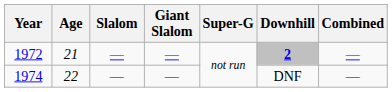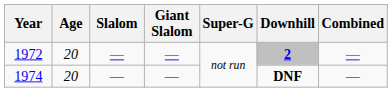1972 | Age: 21 -> 20
1974 | Age: 22 -> 20
1974 | Downhill: normal -> bold
